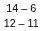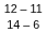rows swapped: 14 – 6 <-> 12 – 11
